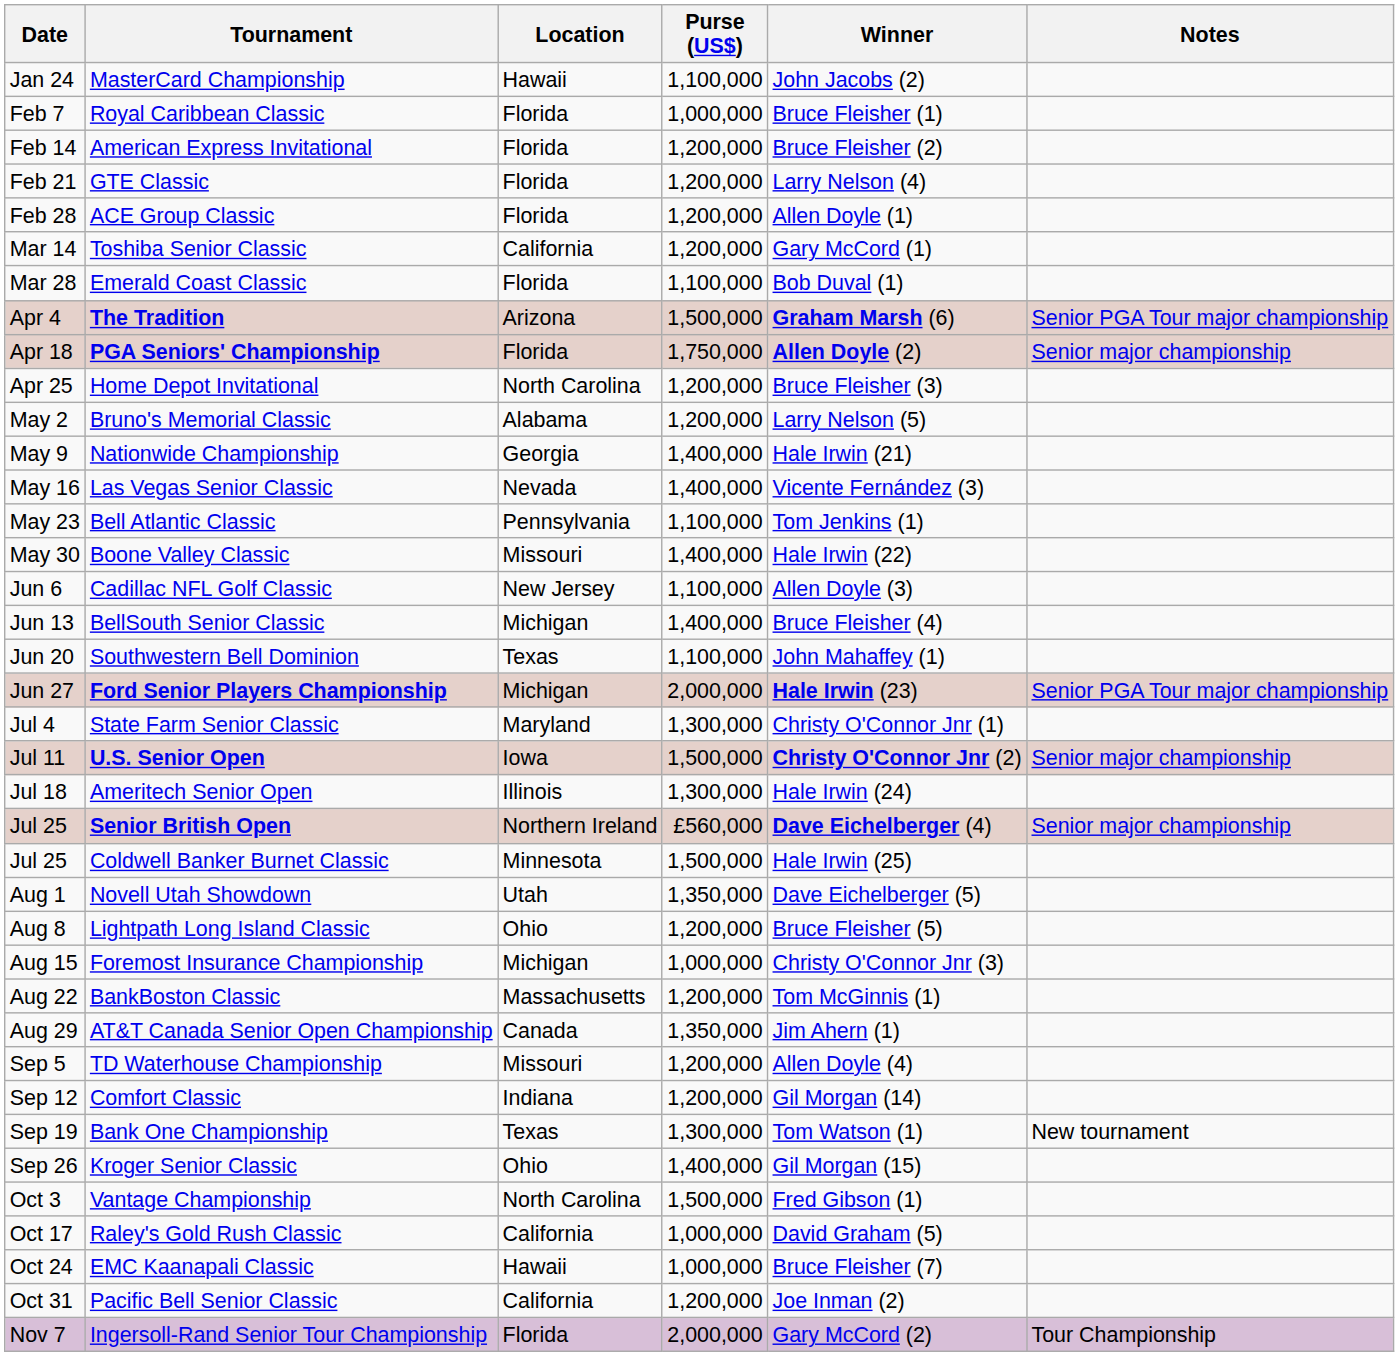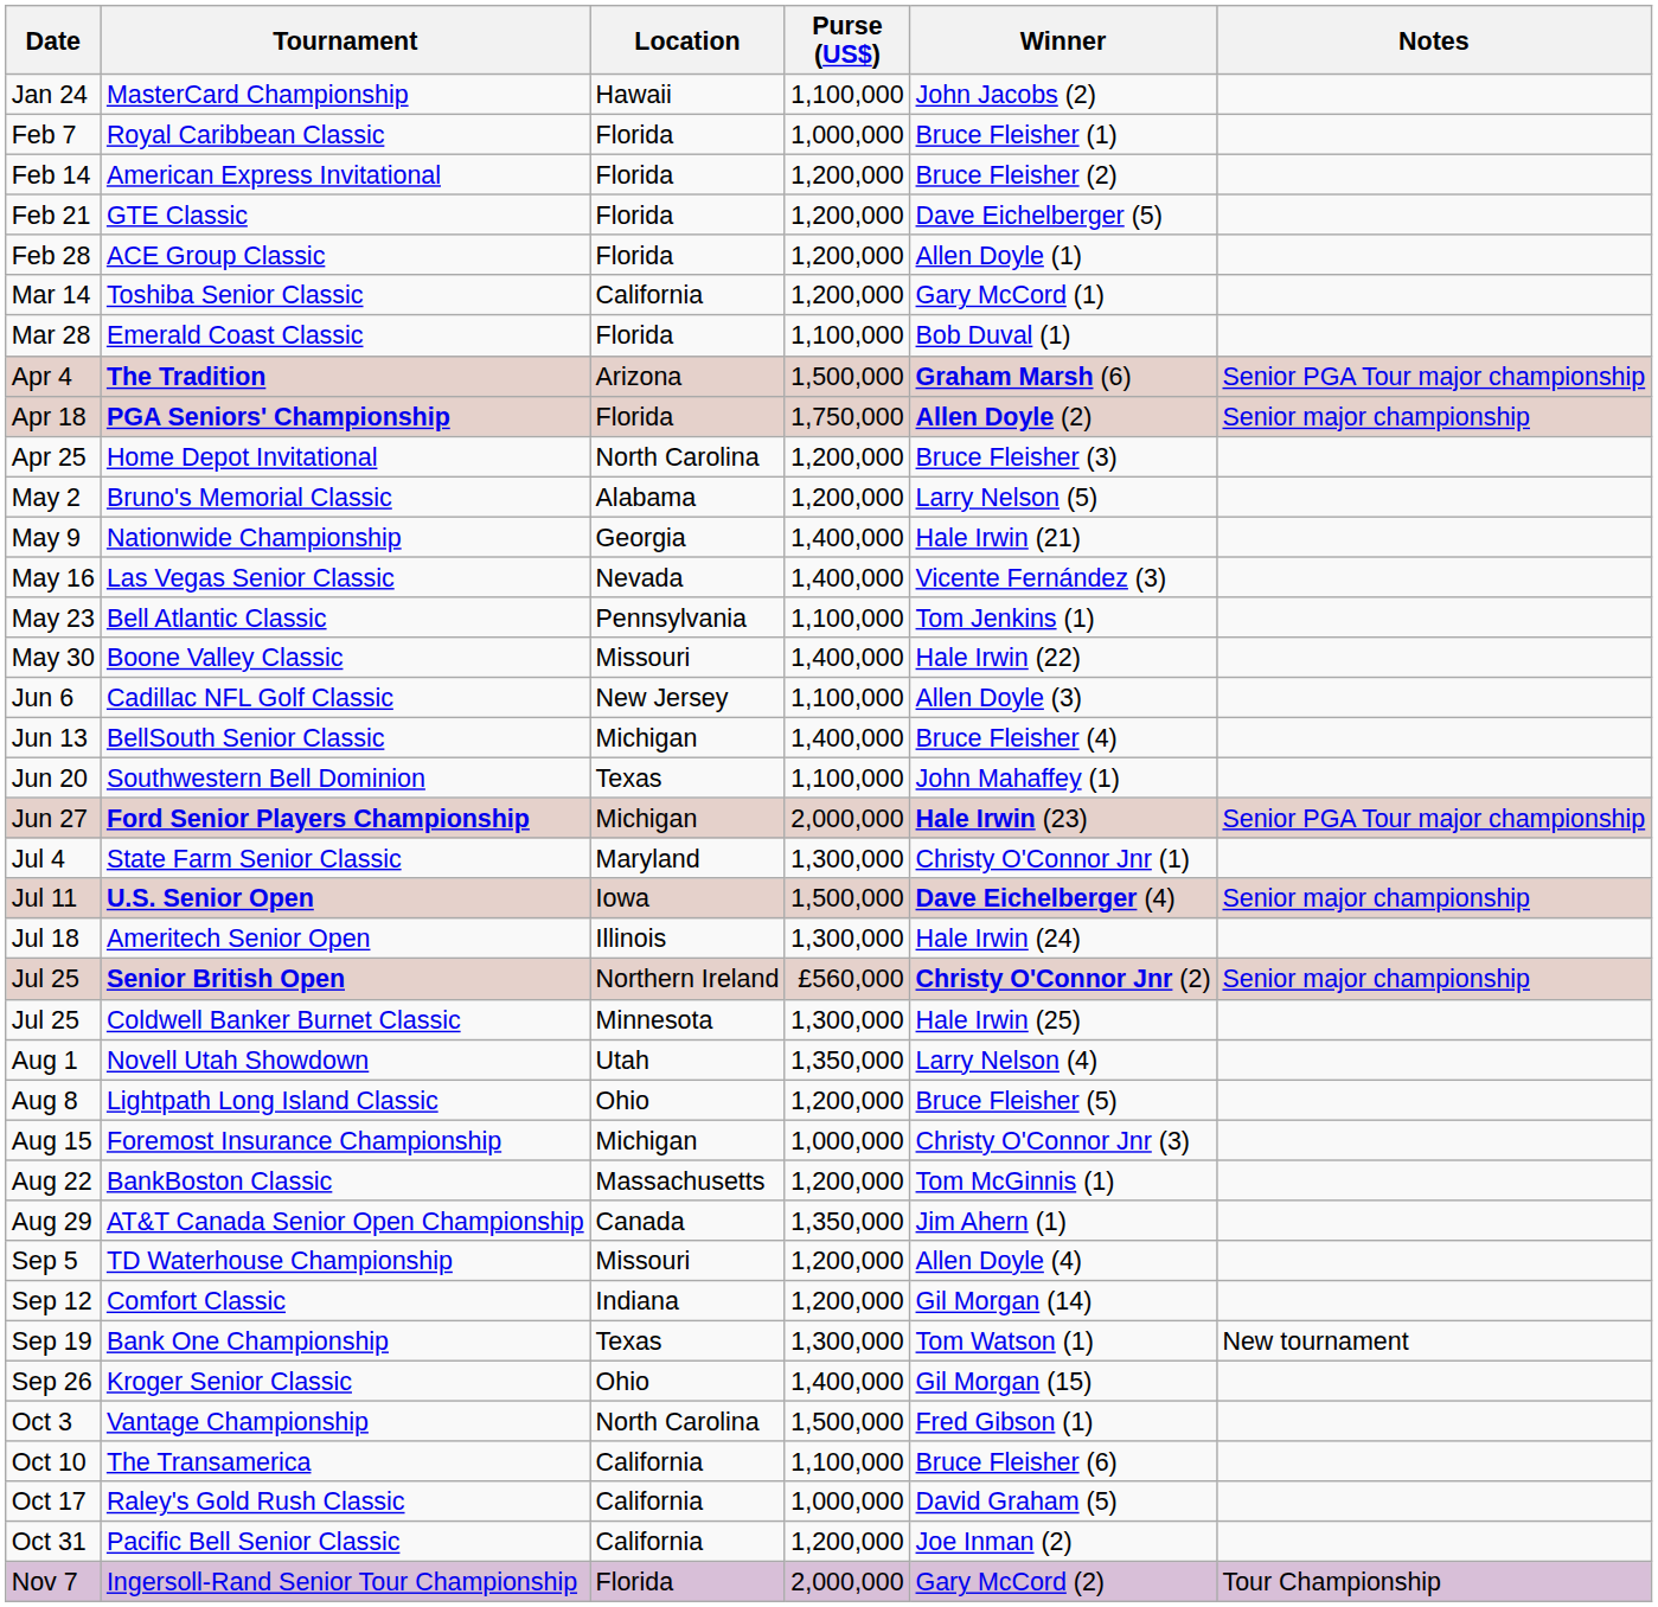GTE Classic | Winner: Larry Nelson (4) -> Dave Eichelberger (5)
U.S. Senior Open | Winner: Christy O'Connor Jnr (2) -> Dave Eichelberger (4)
Senior British Open | Winner: Dave Eichelberger (4) -> Christy O'Connor Jnr (2)
Coldwell Banker Burnet Classic | Purse (US$): 1,500,000 -> 1,300,000
Novell Utah Showdown | Winner: Dave Eichelberger (5) -> Larry Nelson (4)
+ row: Oct 10 | The Transamerica | California | 1,100,000 | Bruce Fleisher (6)
- row: Oct 24 | EMC Kaanapali Classic | Hawaii | 1,000,000 | Bruce Fleisher (7)
